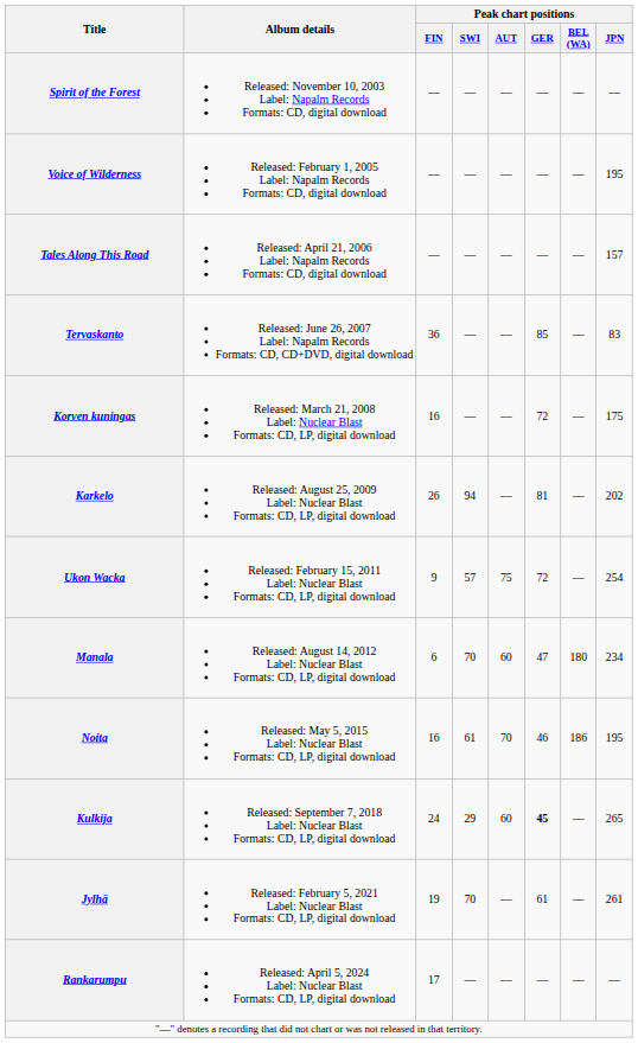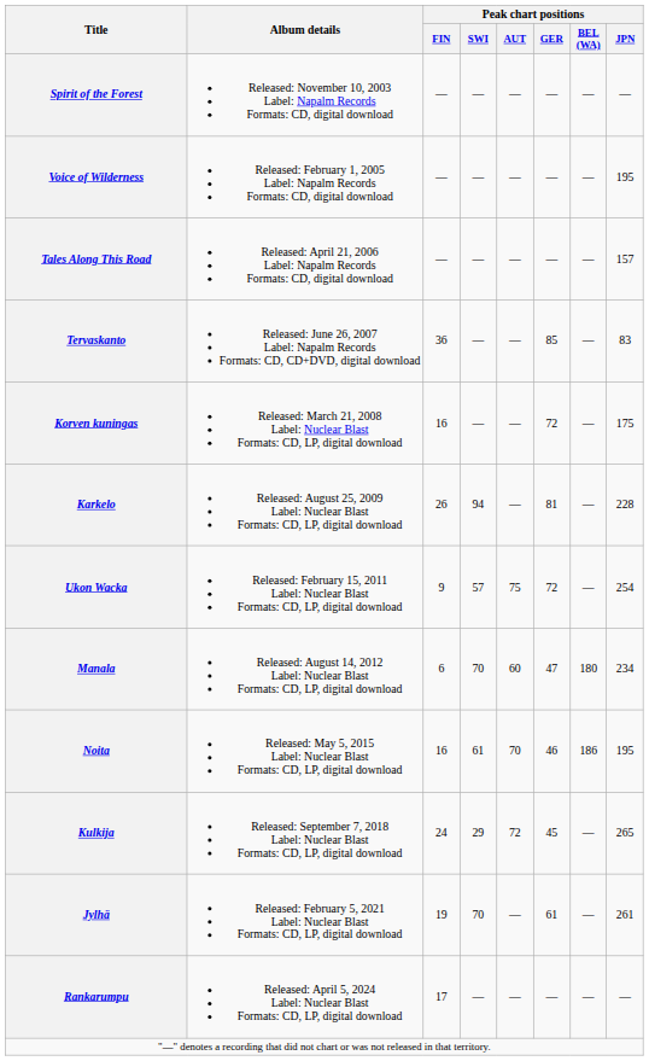Karkelo | Peak chart positions / JPN: 202 -> 228
Kulkija | Peak chart positions / AUT: 60 -> 72
Kulkija | Peak chart positions / GER: bold -> normal
